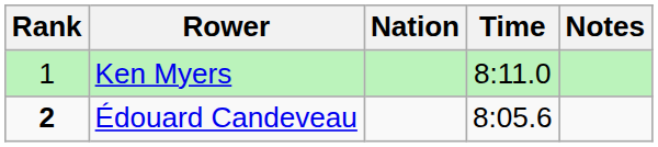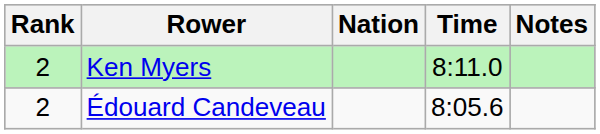Ken Myers | Rank: 1 -> 2
Édouard Candeveau | Rank: bold -> normal
